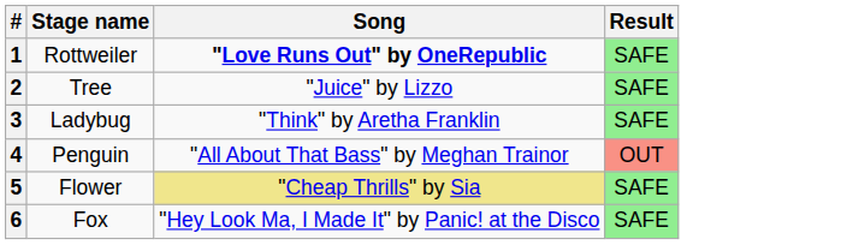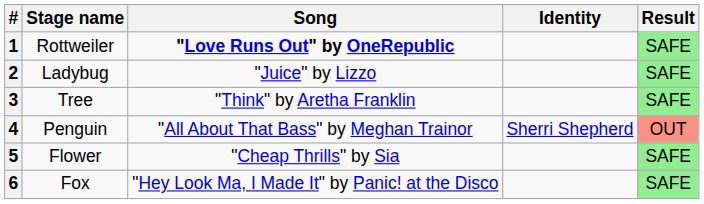+ column: Identity | Sherri Shepherd
2 | Stage name: Tree -> Ladybug
3 | Stage name: Ladybug -> Tree
5 | Song: khaki background -> no background
